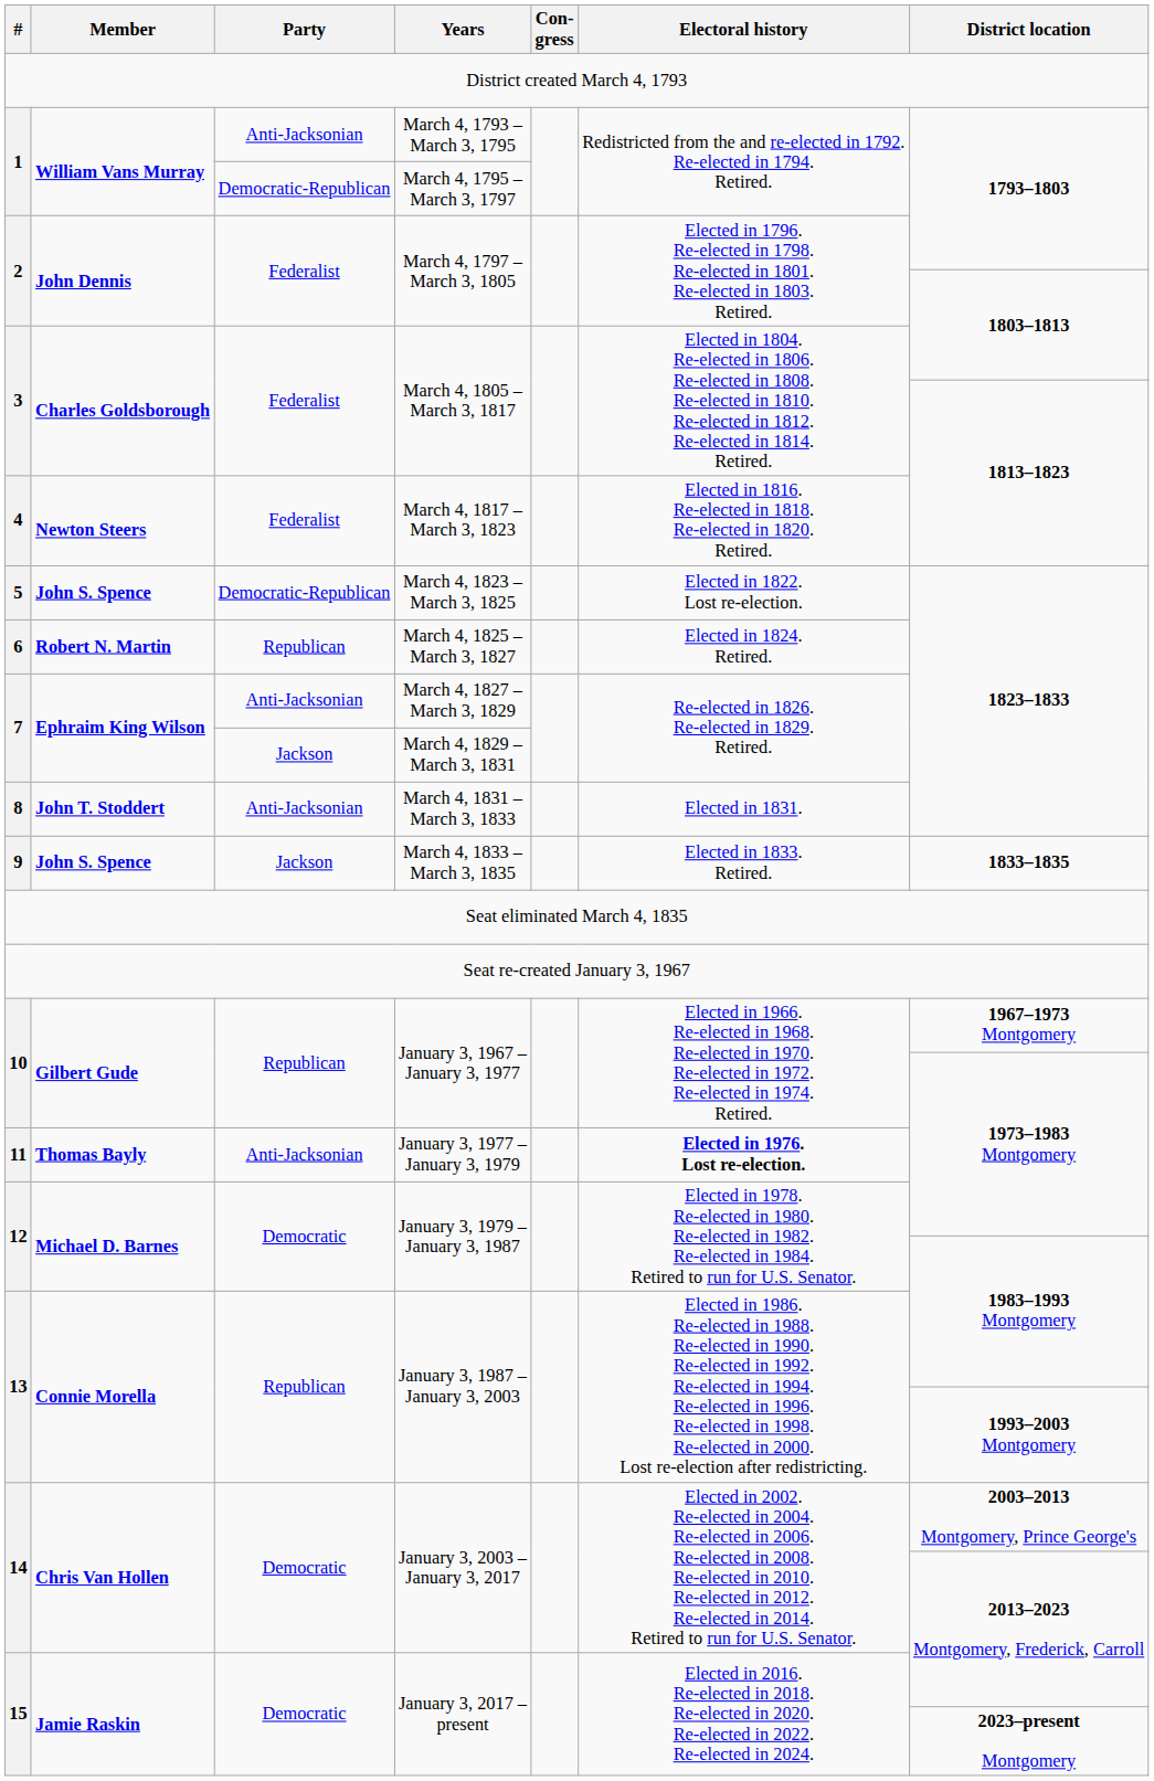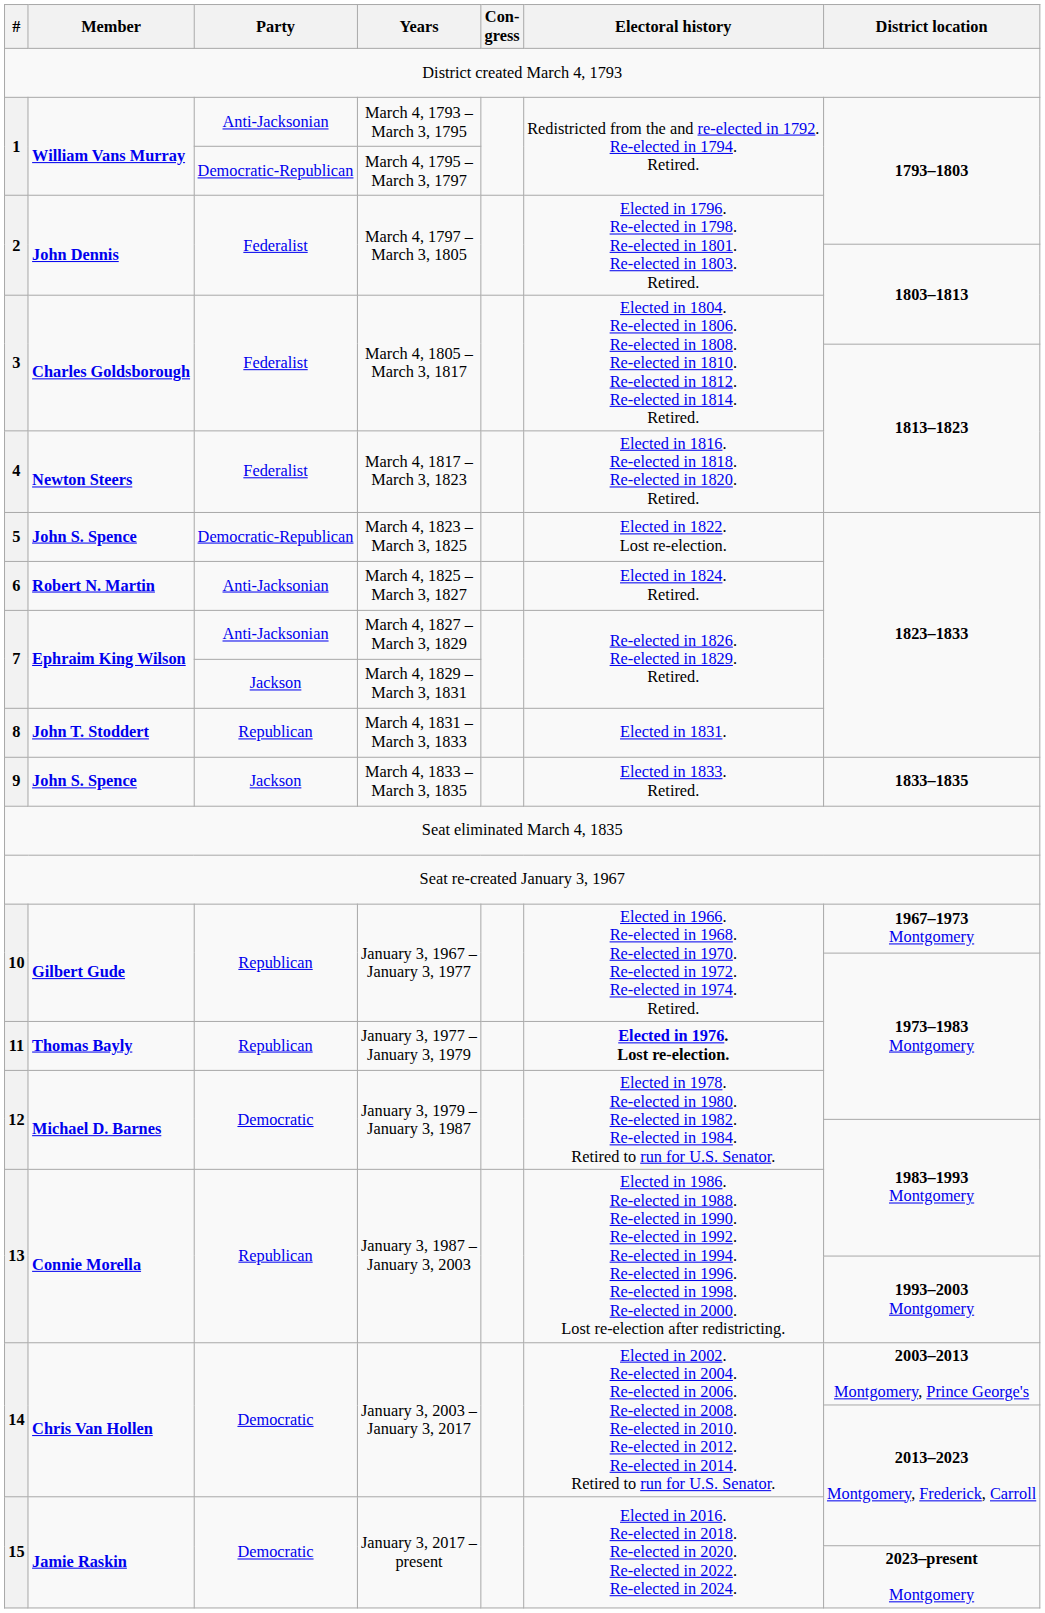March 4, 1825 – March 3, 1827 | Party: Republican -> Anti-Jacksonian
March 4, 1831 – March 3, 1833 | Party: Anti-Jacksonian -> Republican
January 3, 1977 – January 3, 1979 | Party: Anti-Jacksonian -> Republican
